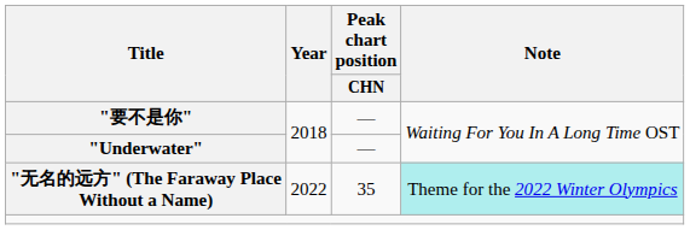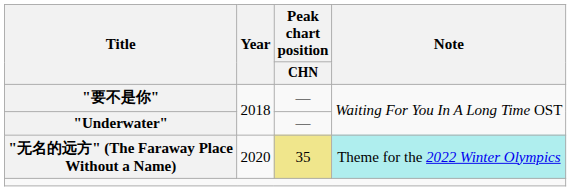"无名的远方" (The Faraway Place Without a Name) | Year: 2022 -> 2020
"无名的远方" (The Faraway Place Without a Name) | Peak chart position / CHN: no background -> khaki background
